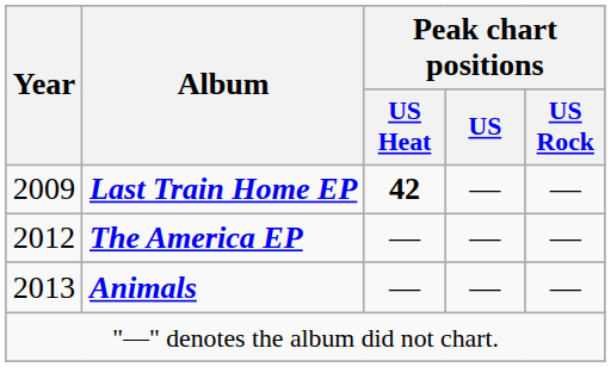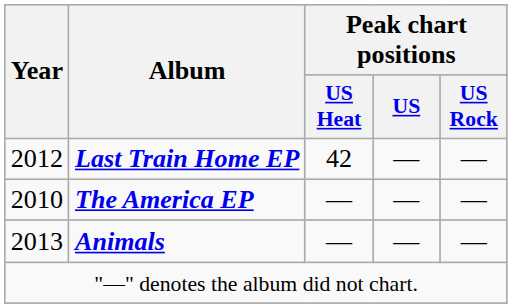Last Train Home EP | Year: 2009 -> 2012
Last Train Home EP | Peak chart positions / US Heat: bold -> normal
The America EP | Year: 2012 -> 2010
